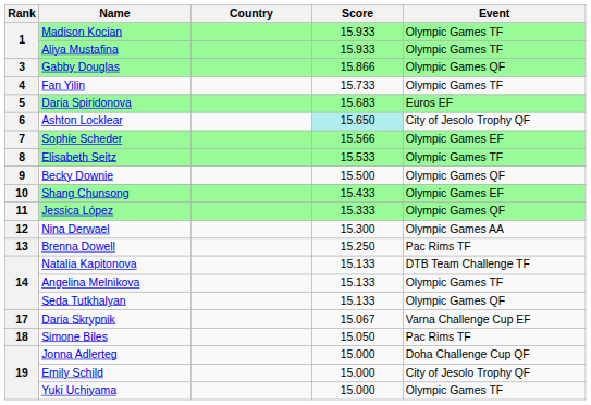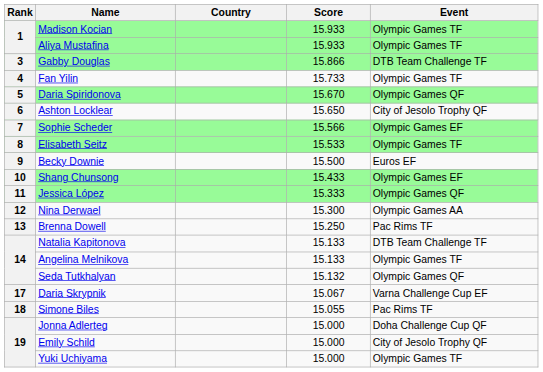Gabby Douglas | Event: Olympic Games QF -> DTB Team Challenge TF
Daria Spiridonova | Score: 15.683 -> 15.670
Daria Spiridonova | Event: Euros EF -> Olympic Games QF
Ashton Locklear | Score: paleturquoise background -> no background
Becky Downie | Event: Olympic Games QF -> Euros EF
Seda Tutkhalyan | Score: 15.133 -> 15.132
Simone Biles | Score: 15.050 -> 15.055
